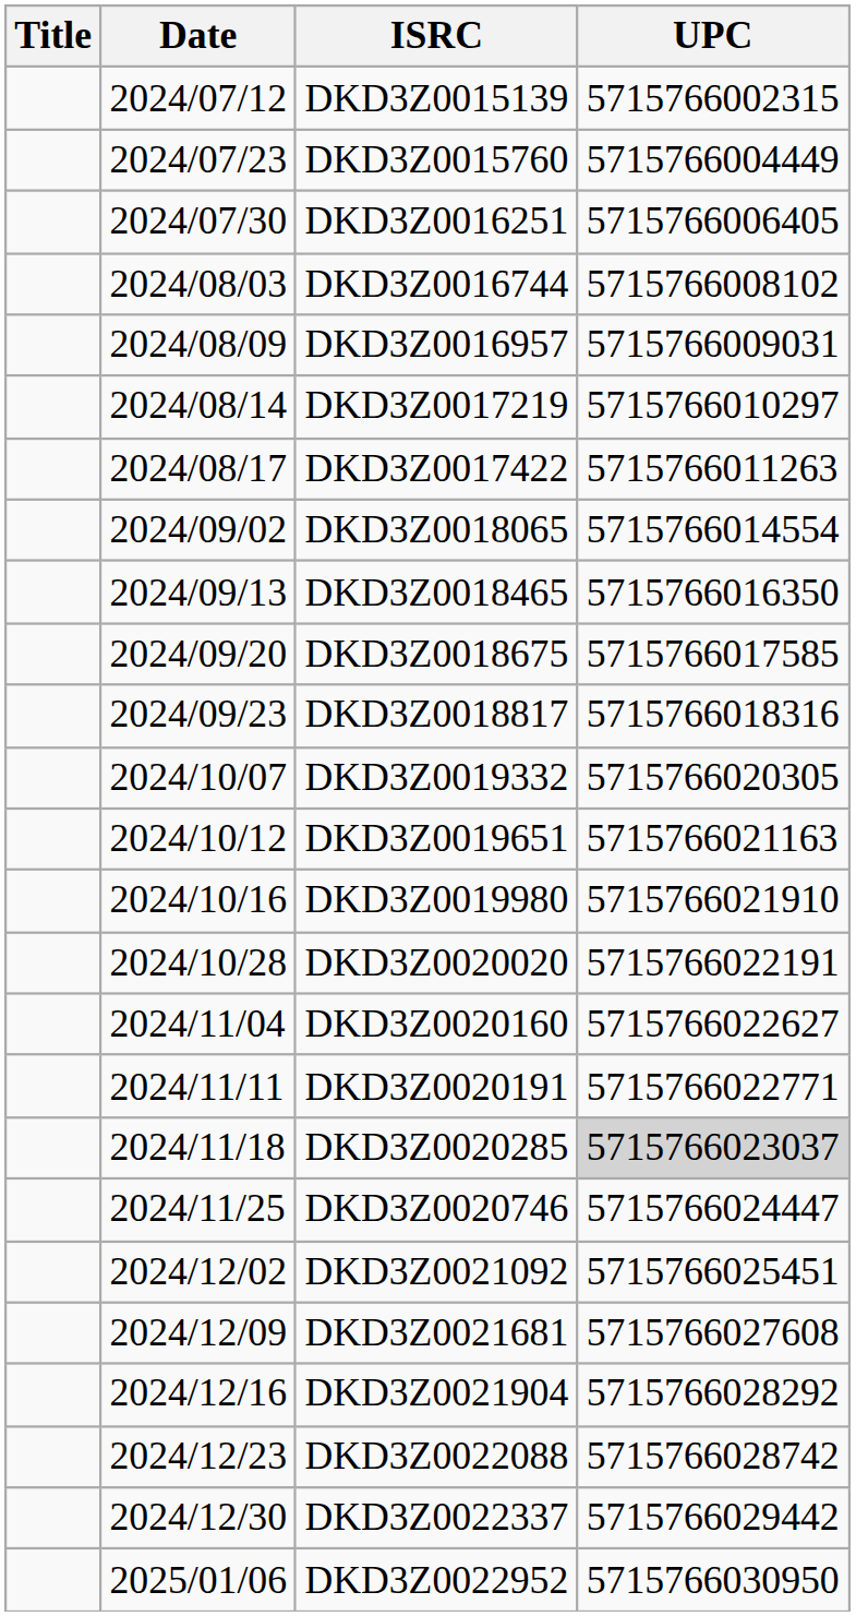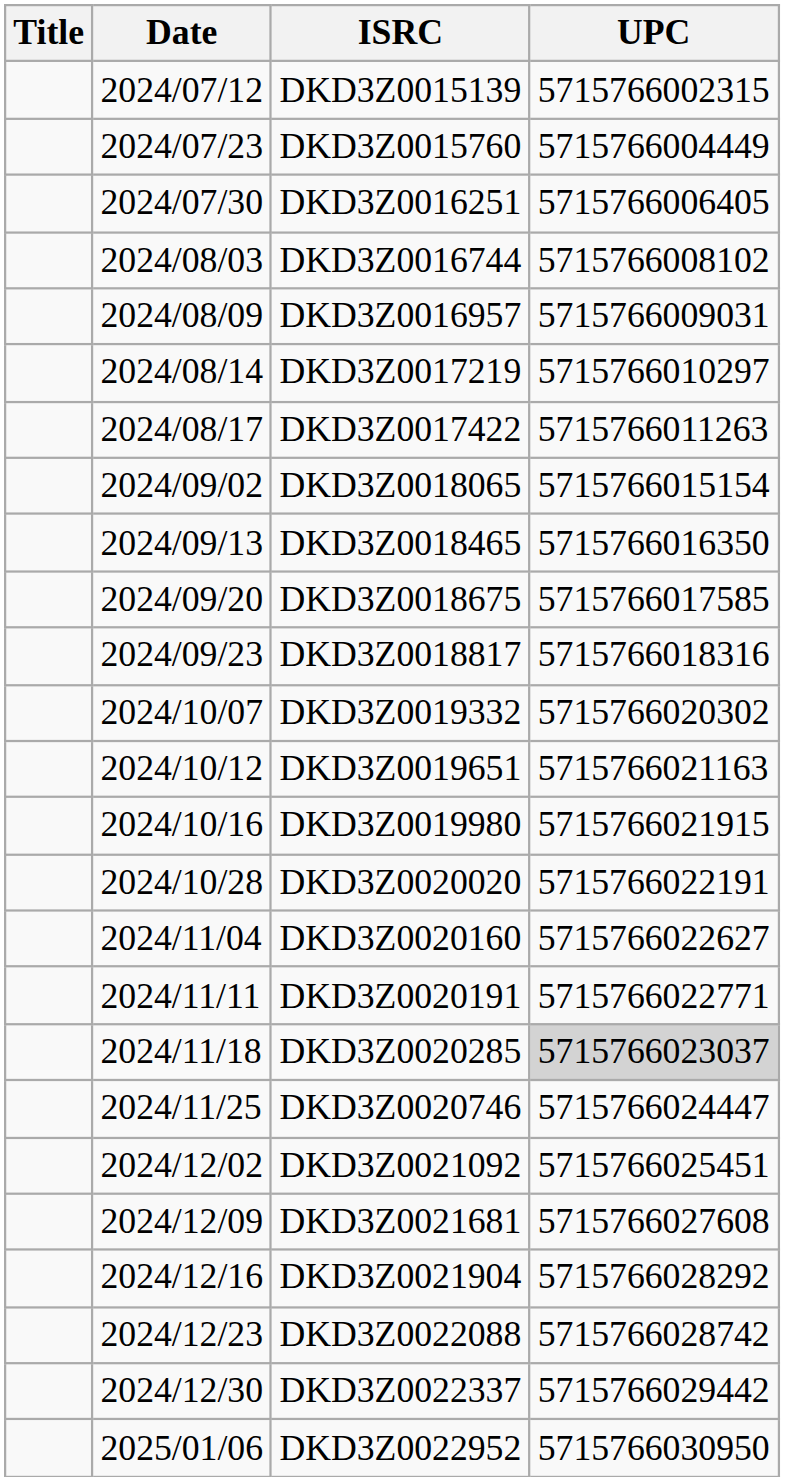DKD3Z0018065 | UPC: 5715766014554 -> 5715766015154
DKD3Z0019332 | UPC: 5715766020305 -> 5715766020302
DKD3Z0019980 | UPC: 5715766021910 -> 5715766021915
